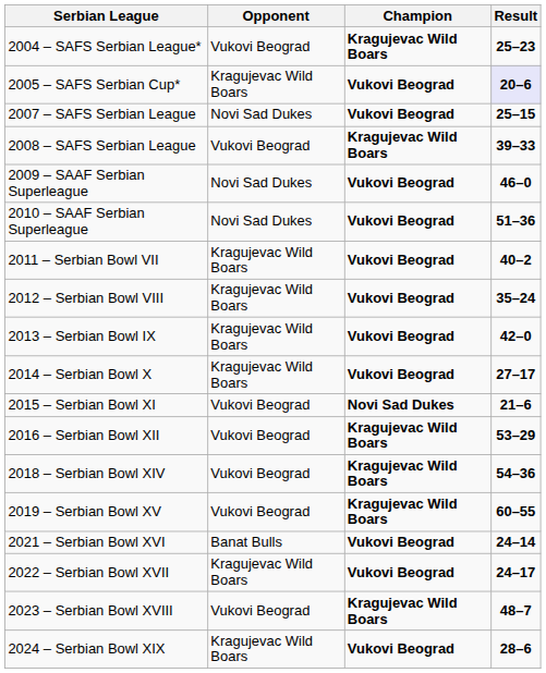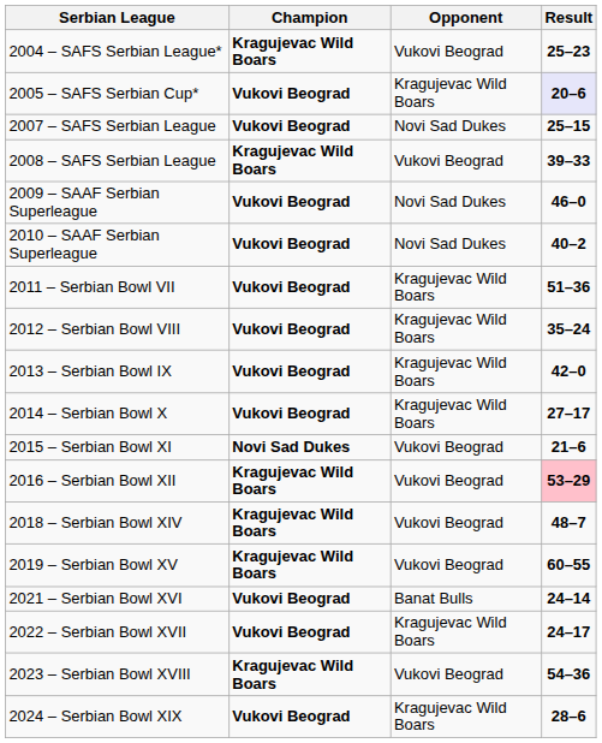columns swapped: Champion <-> Opponent
2010 – SAAF Serbian Superleague | Result: 51–36 -> 40–2
2011 – Serbian Bowl VII | Result: 40–2 -> 51–36
2016 – Serbian Bowl XII | Result: no background -> pink background
2018 – Serbian Bowl XIV | Result: 54–36 -> 48–7
2023 – Serbian Bowl XVIII | Result: 48–7 -> 54–36
